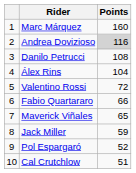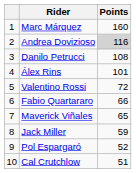Álex Rins | Points: 104 -> 101
